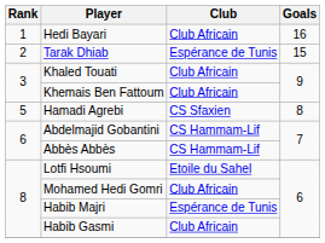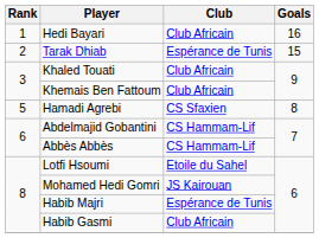Mohamed Hedi Gomri | Club: Club Africain -> JS Kairouan
